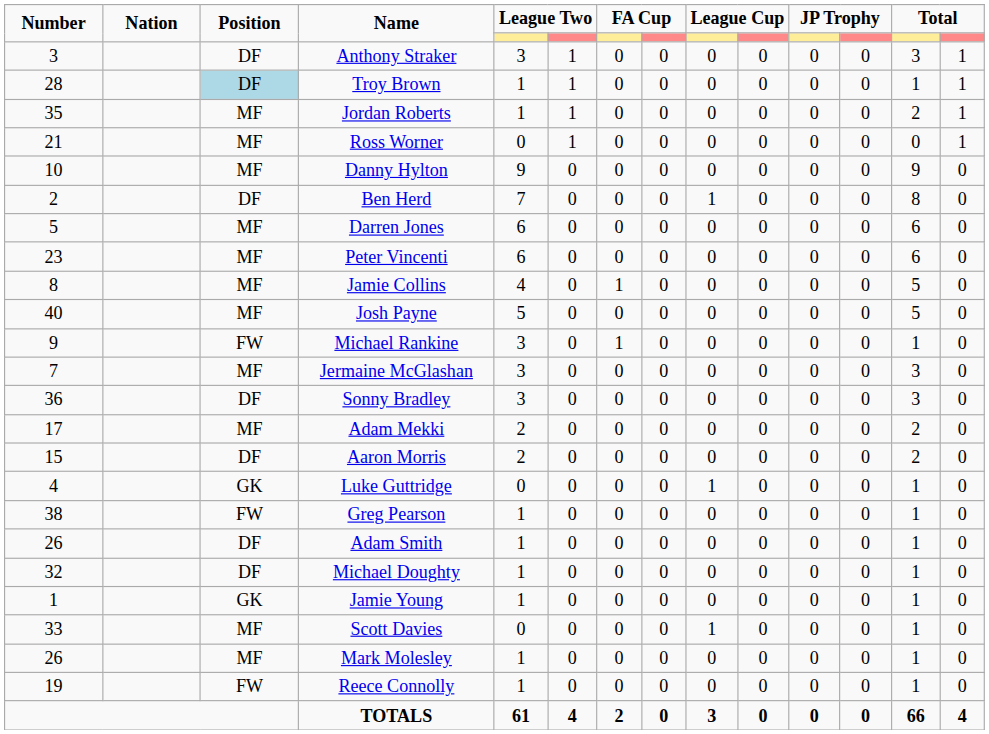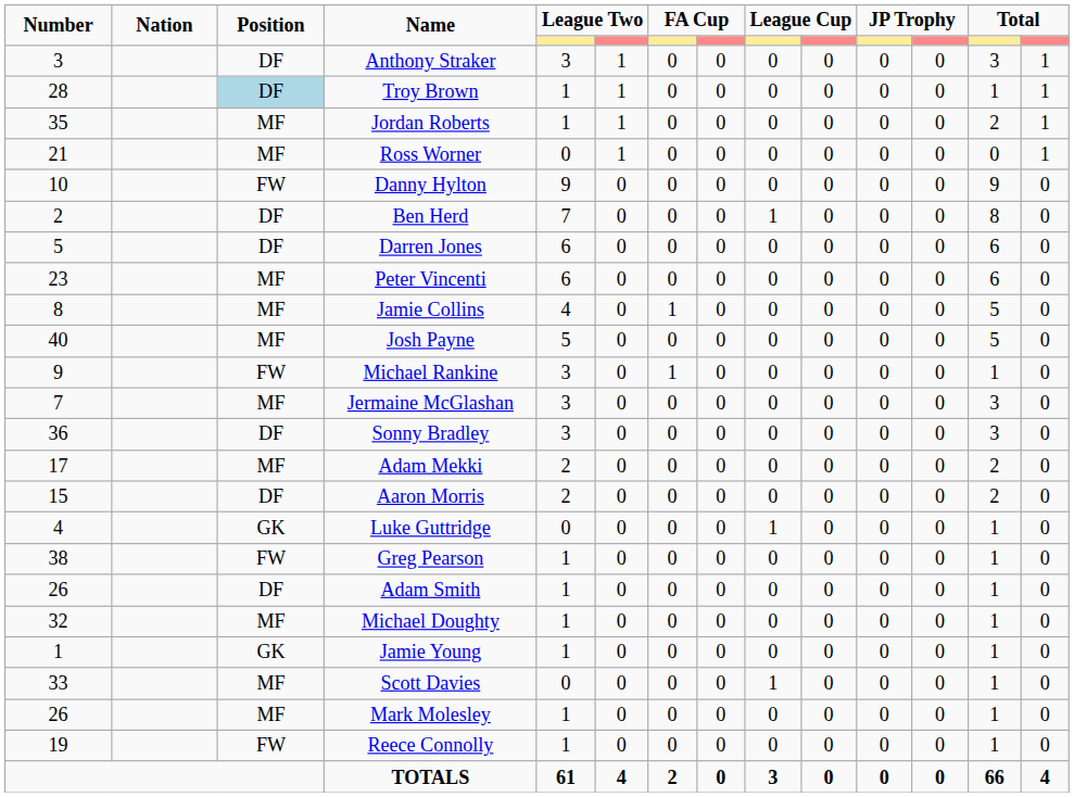Danny Hylton | Position: MF -> FW
Darren Jones | Position: MF -> DF
Michael Doughty | Position: DF -> MF
